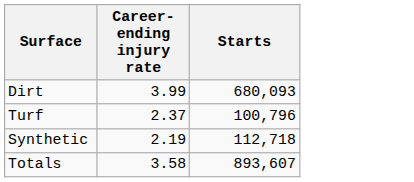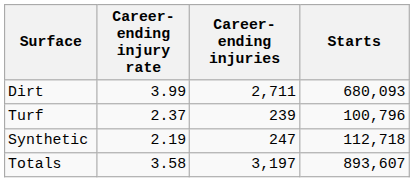+ column: Career-ending injuries | 2,711 | 239 | 247 | 3,197
